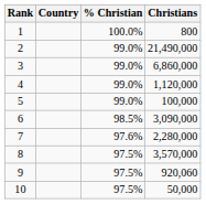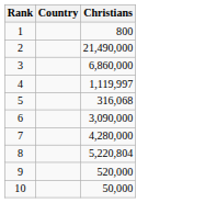- column: % Christian | 100.0% | 99.0% | 99.0% | 99.0% | 99.0% | 98.5% | 97.6% | 97.5% | 97.5% | 97.5%
4 | Christians: 1,120,000 -> 1,119,997
5 | Christians: 100,000 -> 316,068
7 | Christians: 2,280,000 -> 4,280,000
8 | Christians: 3,570,000 -> 5,220,804
9 | Christians: 920,060 -> 520,000
